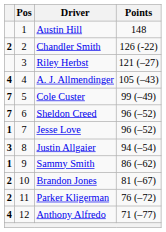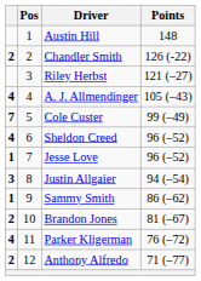Sheldon Creed | column 1: 7 -> 4
Parker Kligerman | column 1: 2 -> 4
Anthony Alfredo | column 1: 4 -> 2
